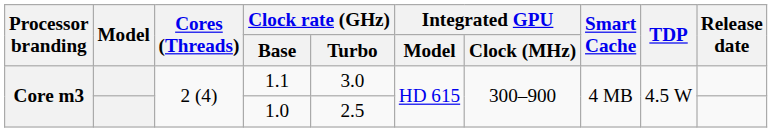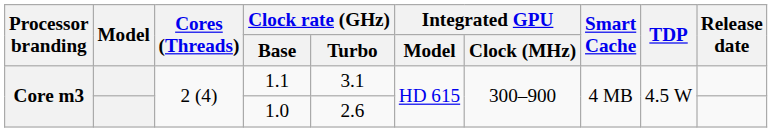1.1 | Clock rate (GHz) / Turbo: 3.0 -> 3.1
1.0 | Clock rate (GHz) / Turbo: 2.5 -> 2.6
